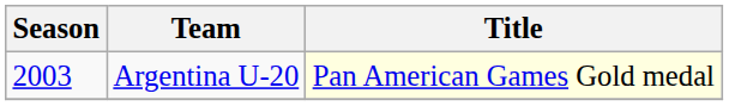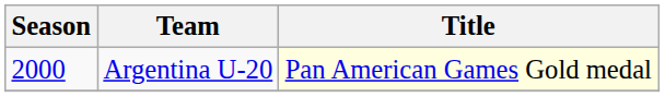Argentina U-20 | Season: 2003 -> 2000
